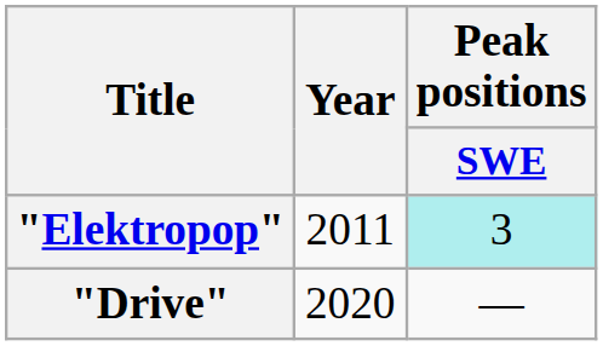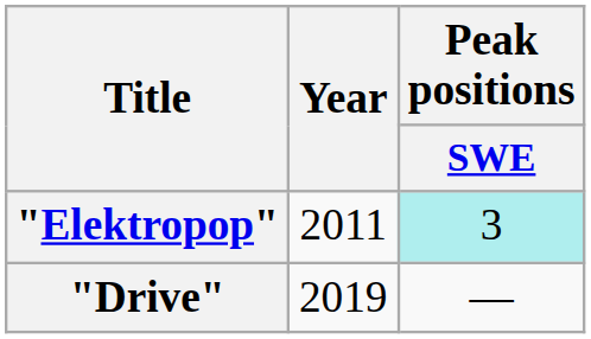"Drive" | Year: 2020 -> 2019
